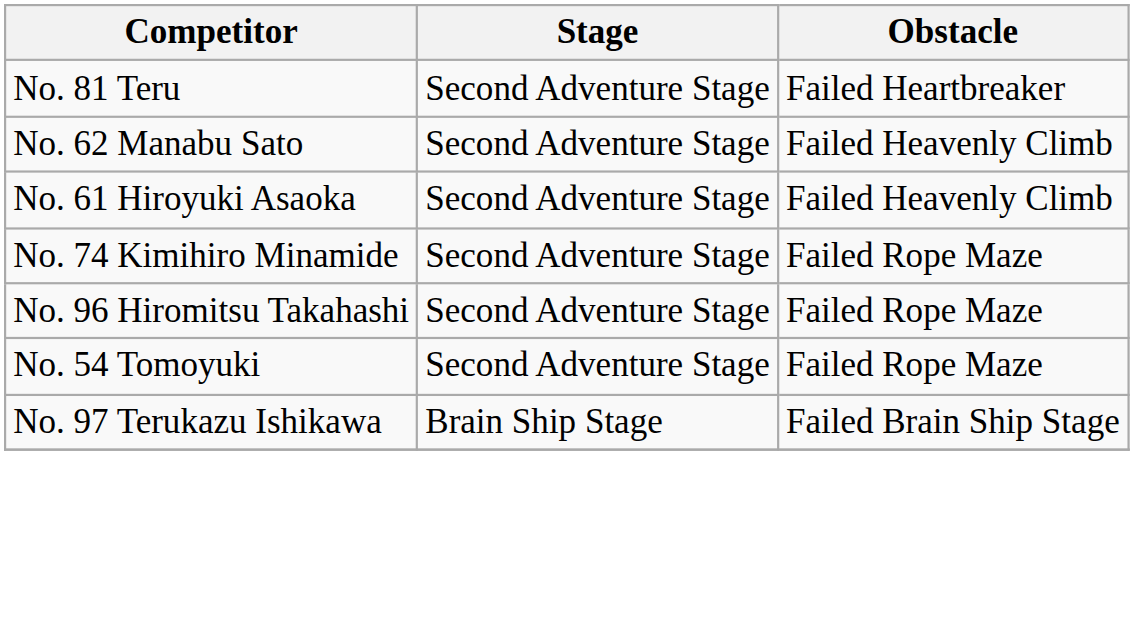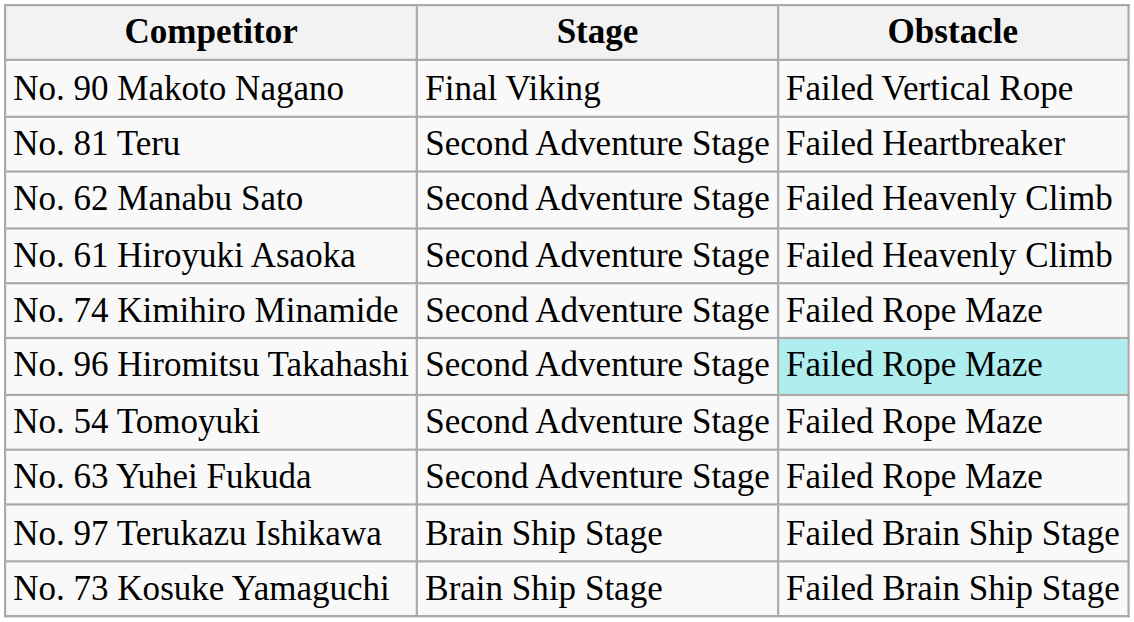+ row: No. 90 Makoto Nagano | Final Viking | Failed Vertical Rope
No. 96 Hiromitsu Takahashi | Obstacle: no background -> paleturquoise background
+ row: No. 63 Yuhei Fukuda | Second Adventure Stage | Failed Rope Maze
+ row: No. 73 Kosuke Yamaguchi | Brain Ship Stage | Failed Brain Ship Stage
